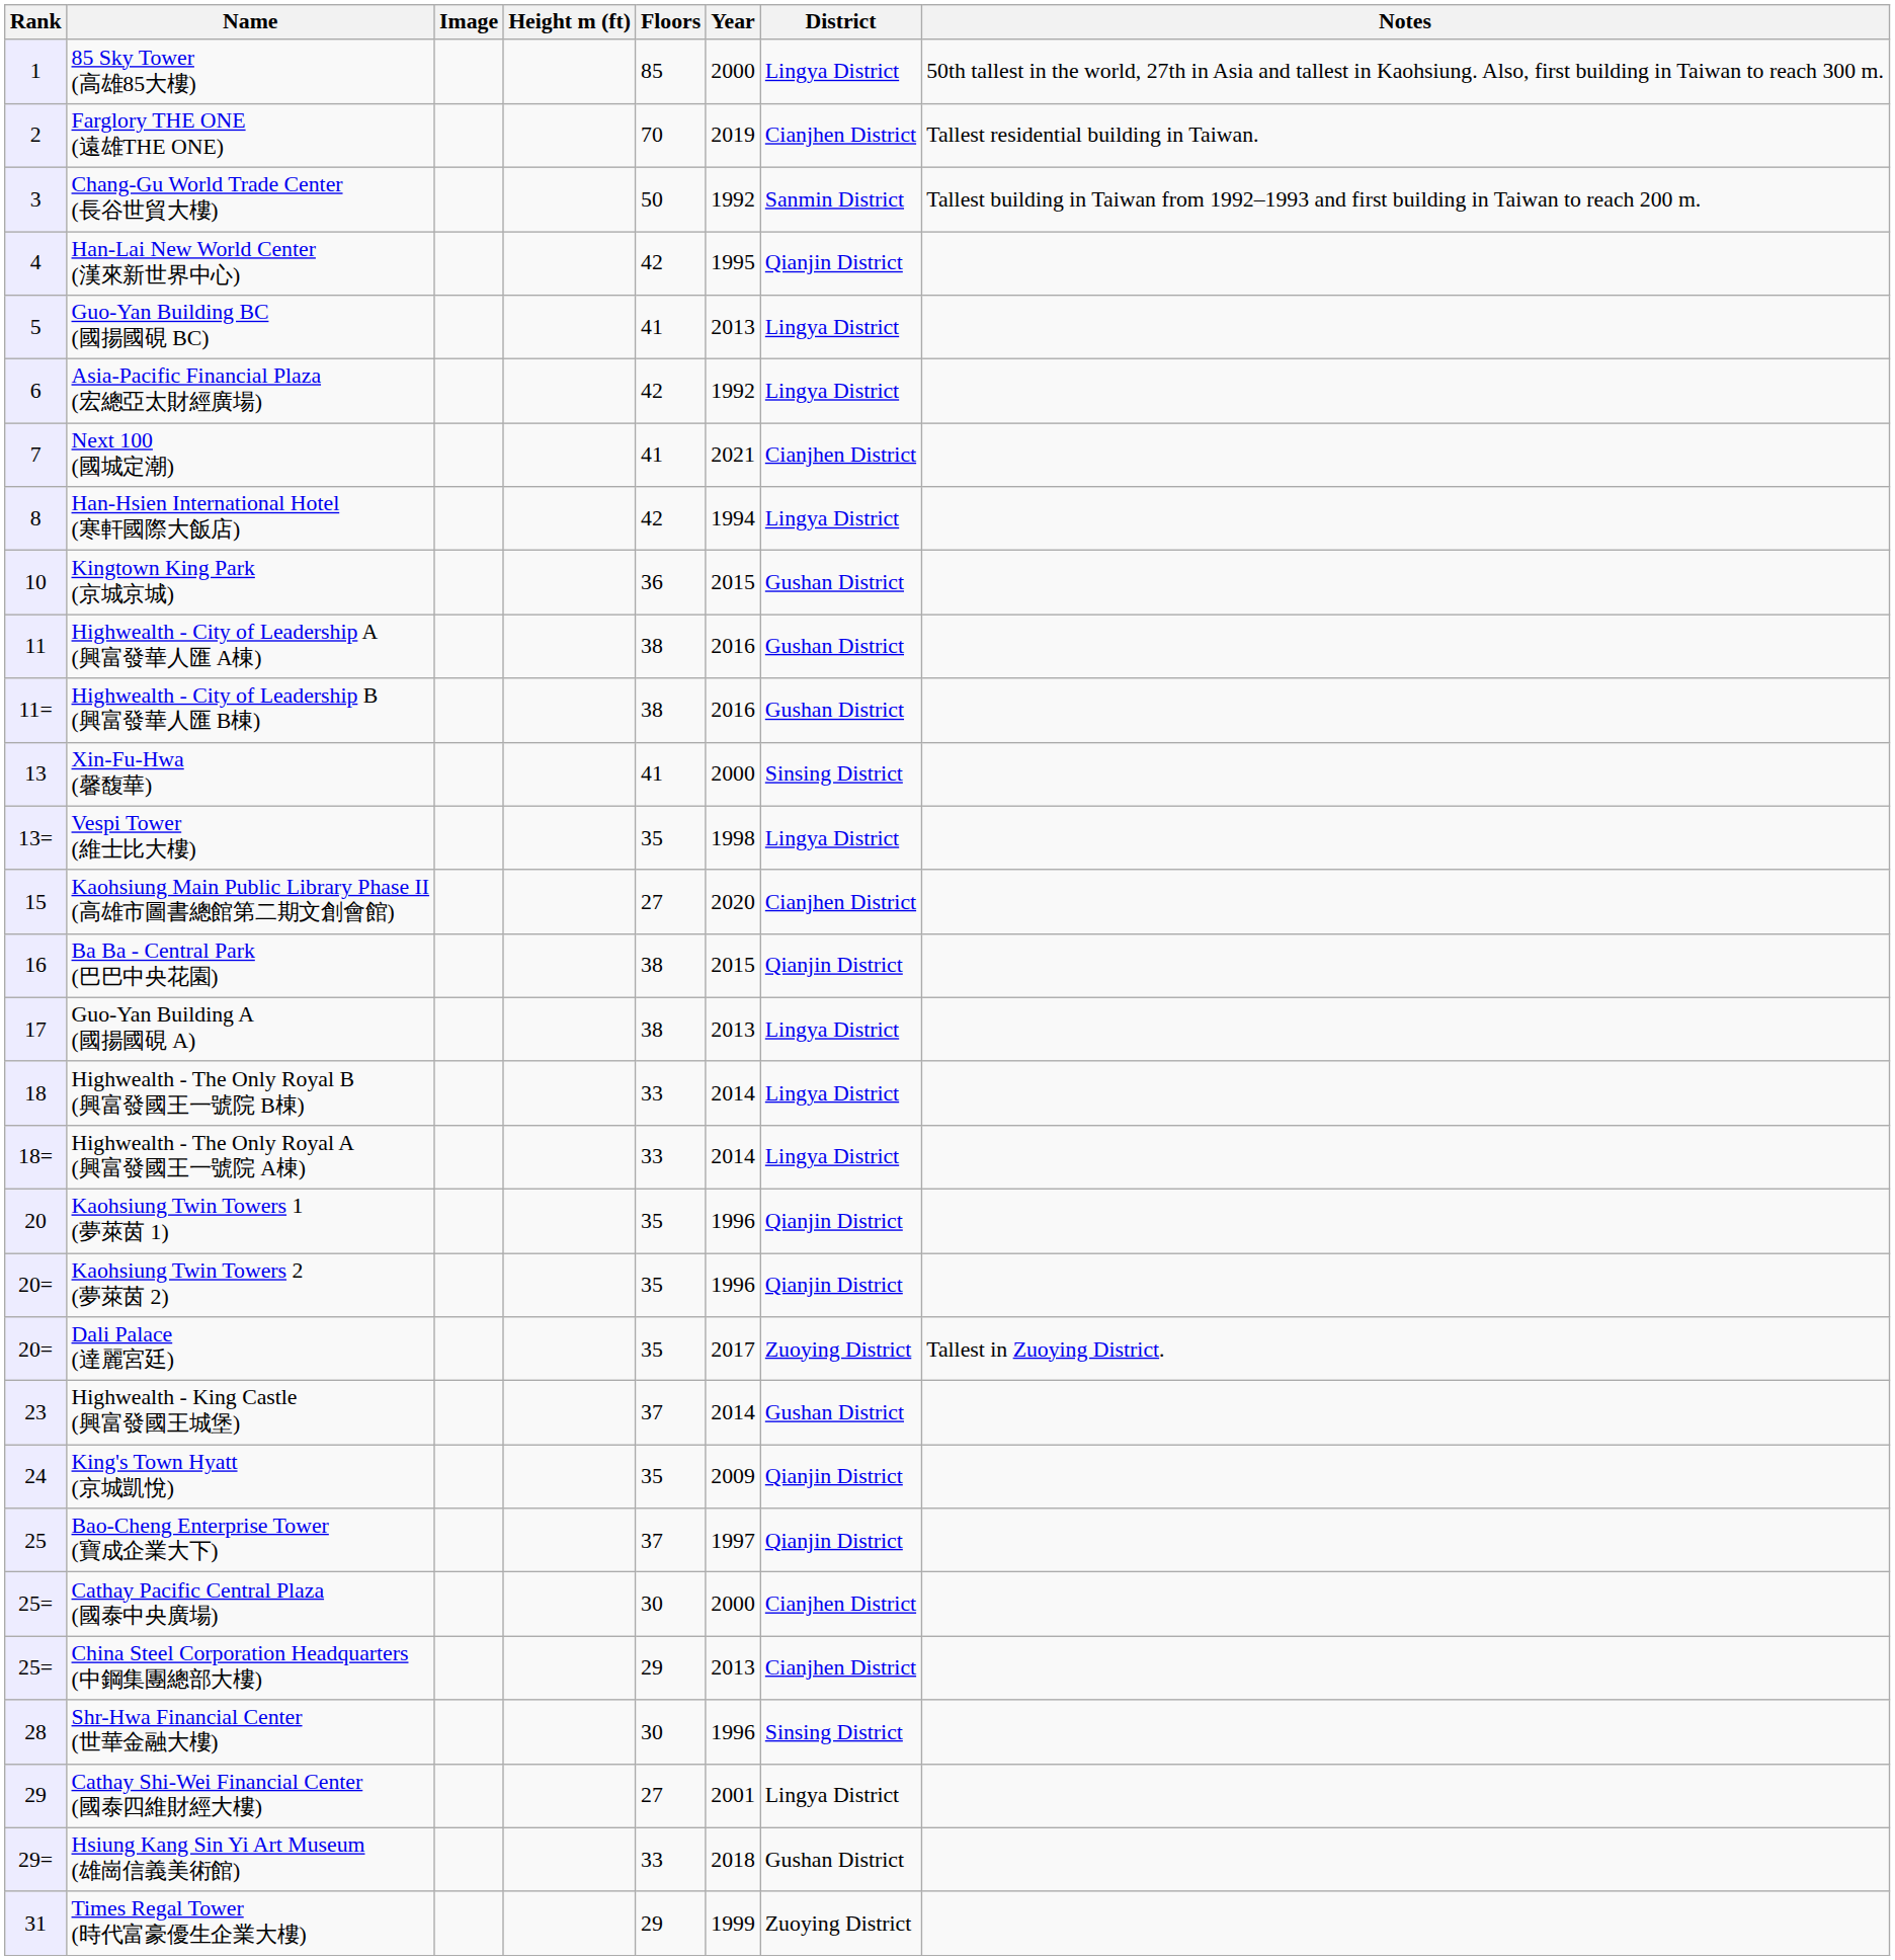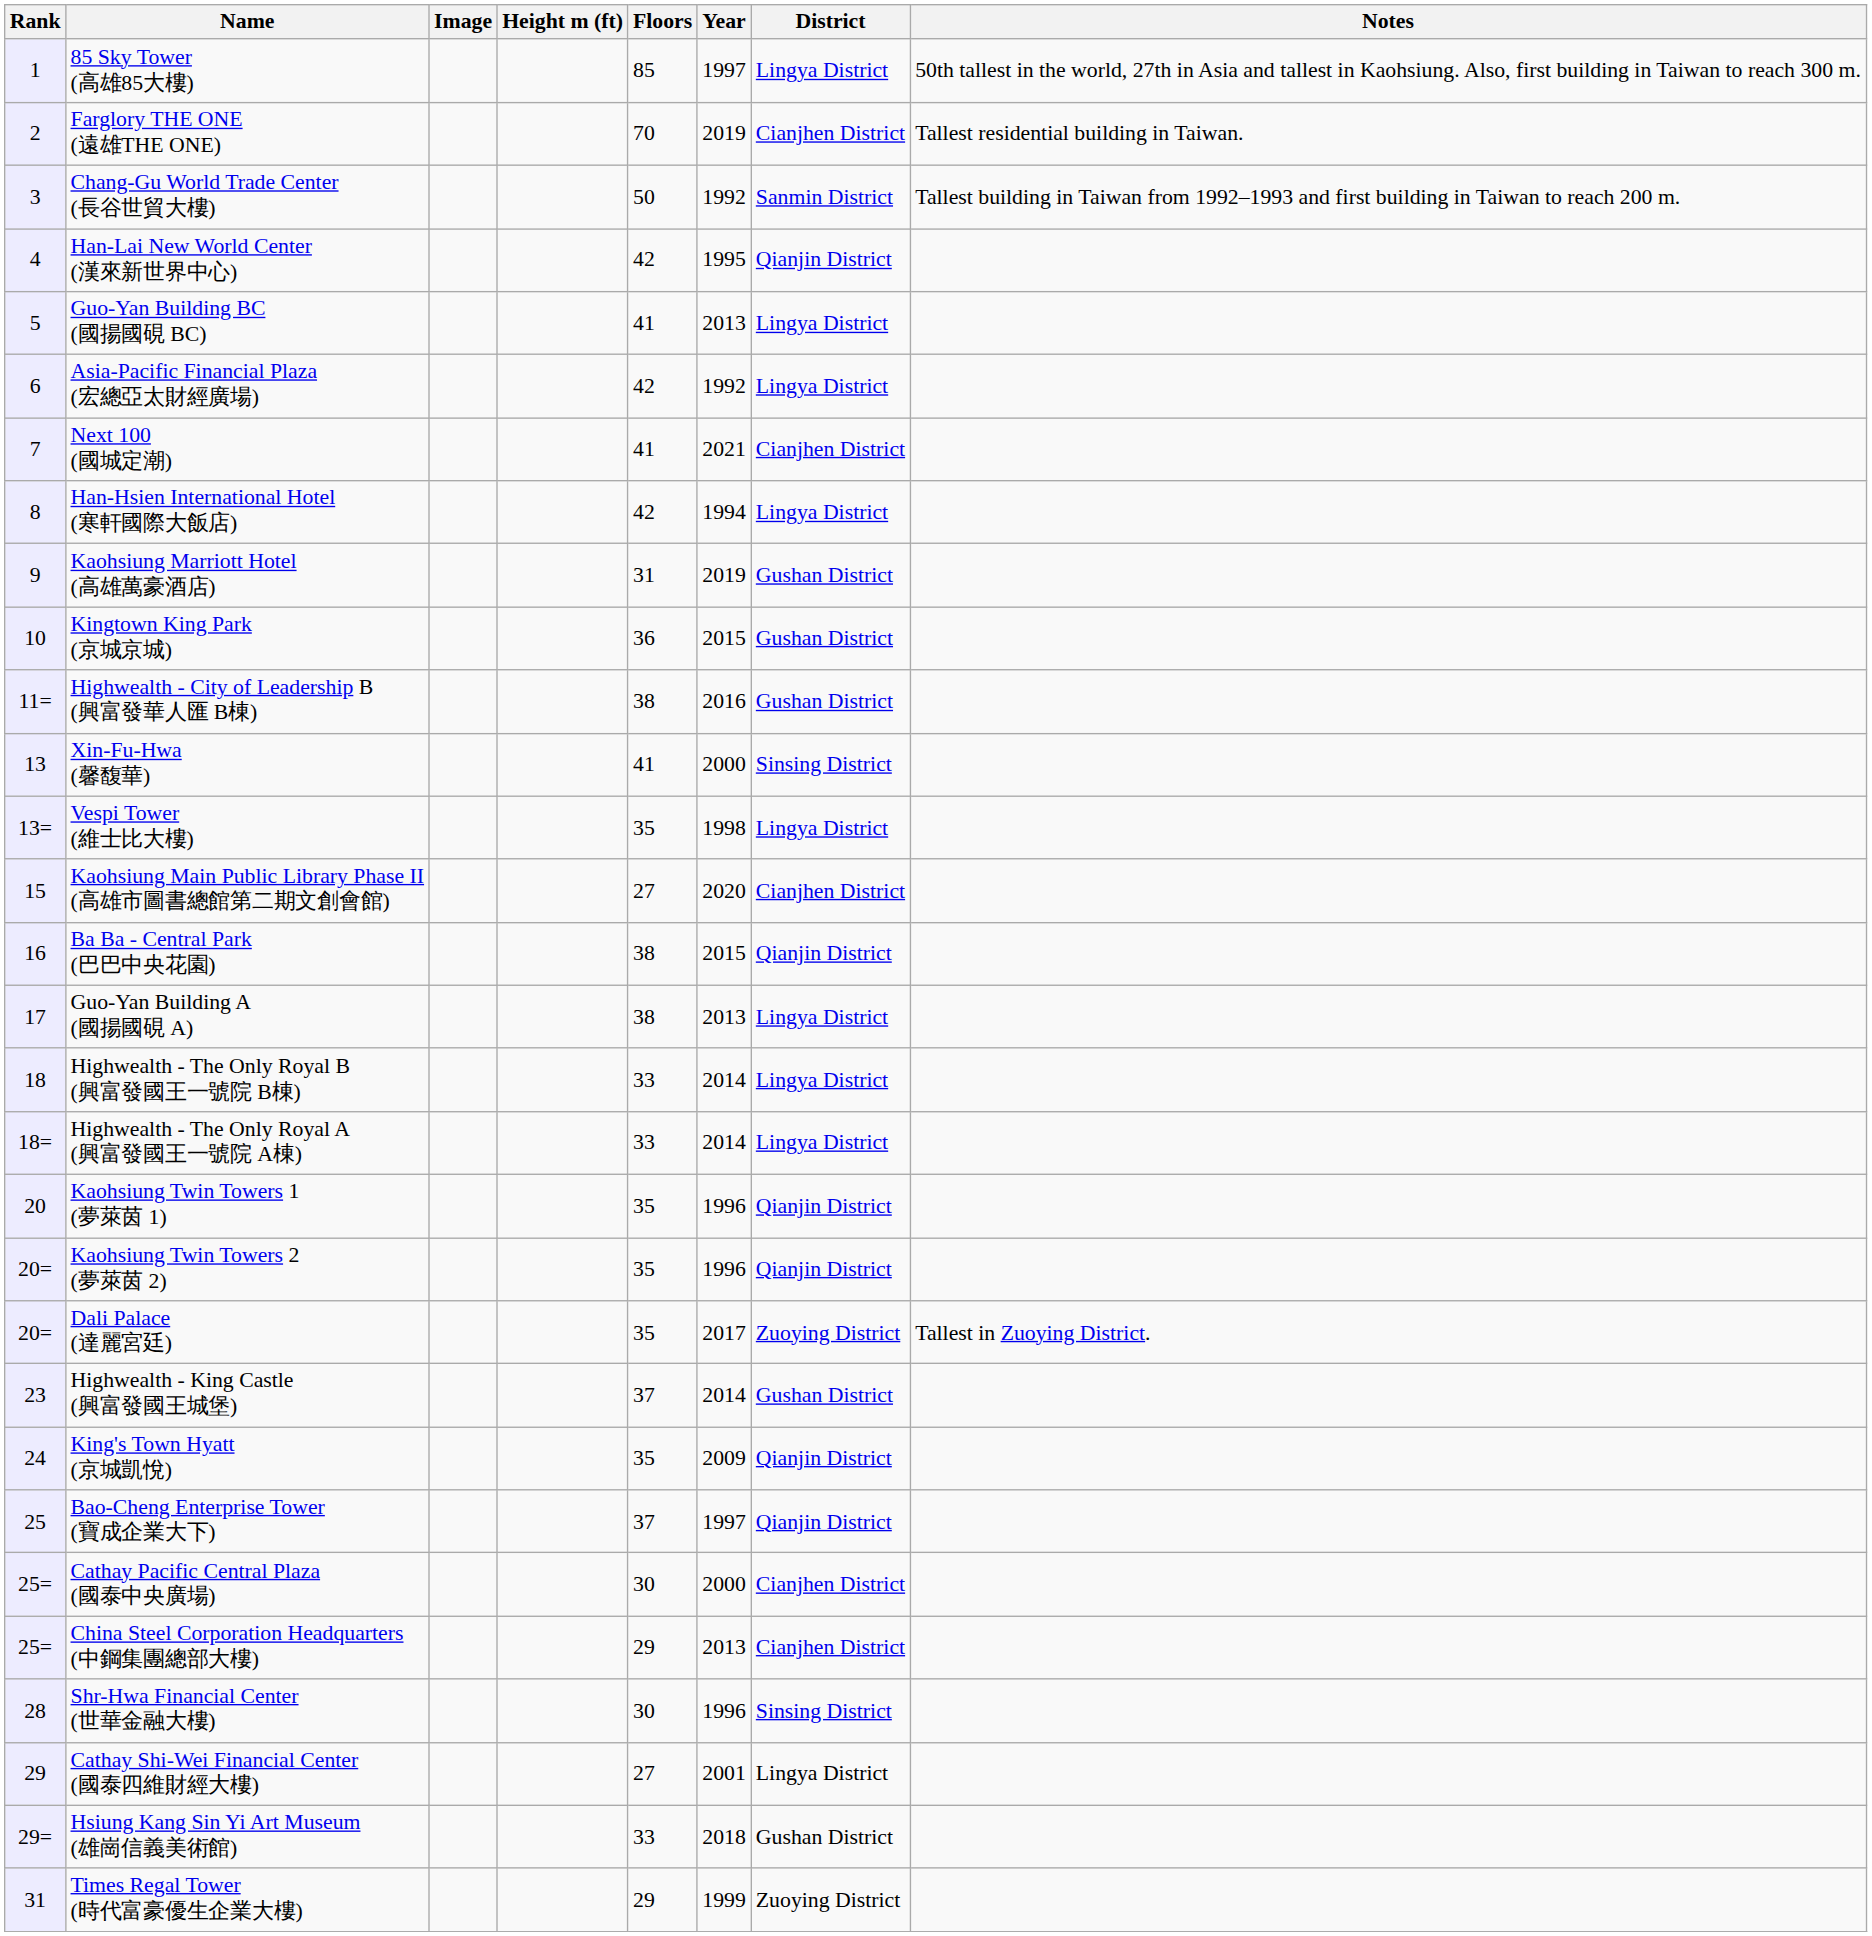85 Sky Tower (高雄85大樓) | Year: 2000 -> 1997
+ row: 9 | Kaohsiung Marriott Hotel (高雄萬豪酒店) | 31 | 2019 | Gushan District
- row: 11 | Highwealth - City of Leadership A (興富發華人匯 A棟) | 38 | 2016 | Gushan District
